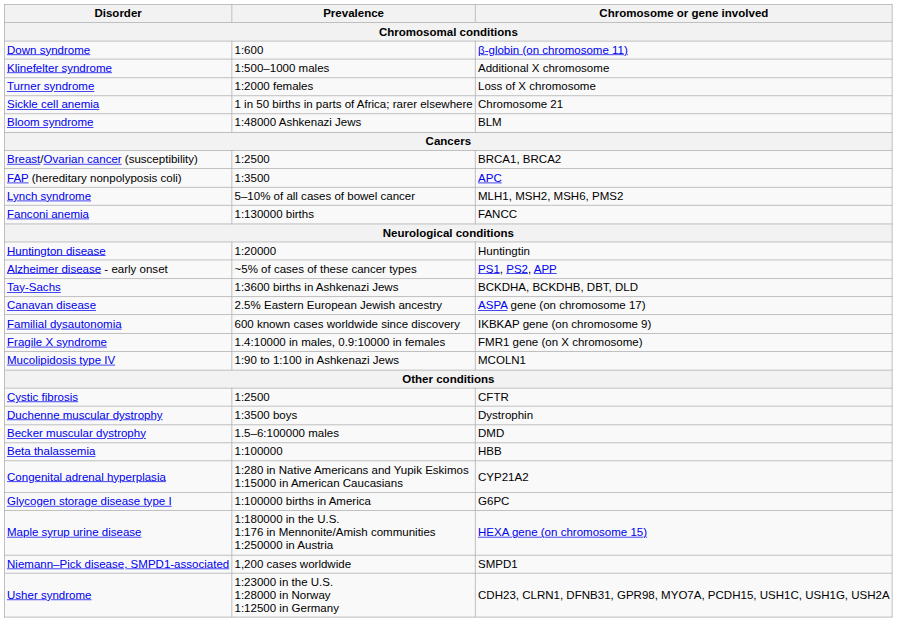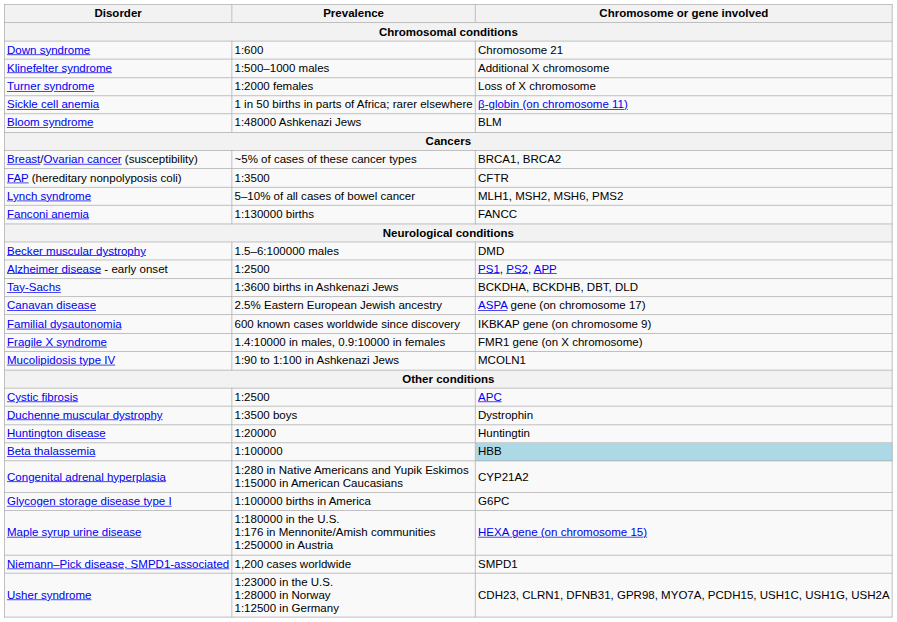Down syndrome | Chromosome or gene involved: β-globin (on chromosome 11) -> Chromosome 21
Sickle cell anemia | Chromosome or gene involved: Chromosome 21 -> β-globin (on chromosome 11)
Breast/Ovarian cancer (susceptibility) | Prevalence: 1:2500 -> ~5% of cases of these cancer types
FAP (hereditary nonpolyposis coli) | Chromosome or gene involved: APC -> CFTR
rows swapped: Huntington disease <-> Becker muscular dystrophy
Alzheimer disease - early onset | Prevalence: ~5% of cases of these cancer types -> 1:2500
Cystic fibrosis | Chromosome or gene involved: CFTR -> APC
Beta thalassemia | Chromosome or gene involved: no background -> lightblue background
